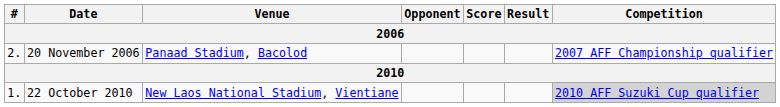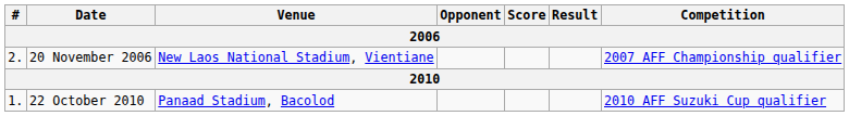20 November 2006 | Venue: Panaad Stadium, Bacolod -> New Laos National Stadium, Vientiane
22 October 2010 | Venue: New Laos National Stadium, Vientiane -> Panaad Stadium, Bacolod
22 October 2010 | Competition: lightgrey background -> no background
